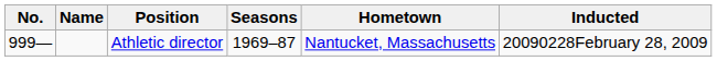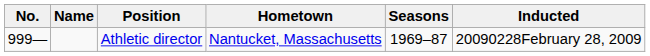columns swapped: Seasons <-> Hometown
